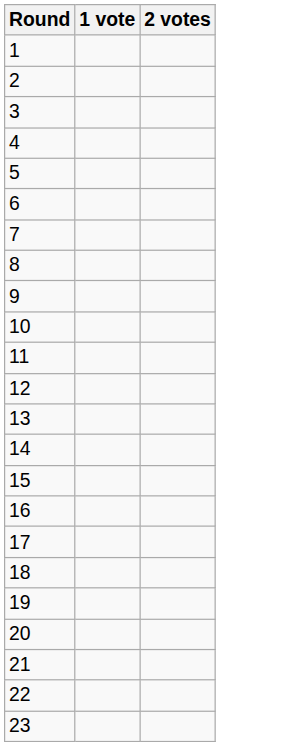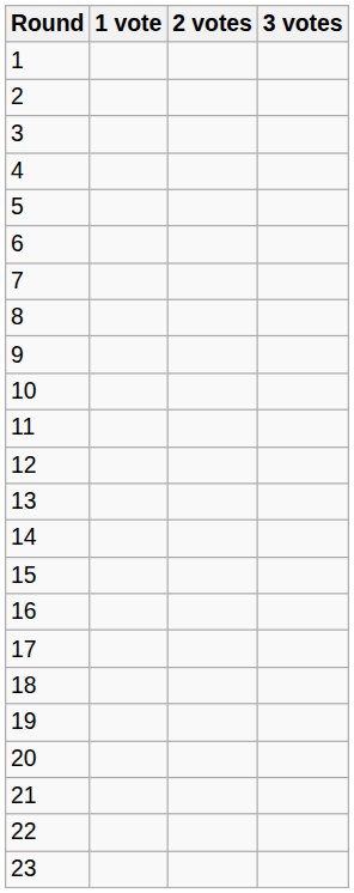+ column: 3 votes
